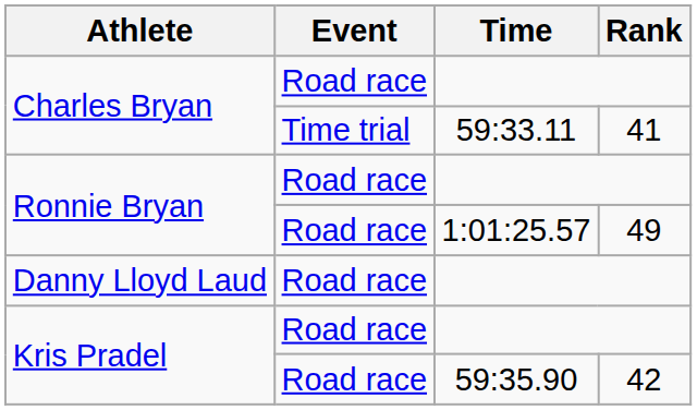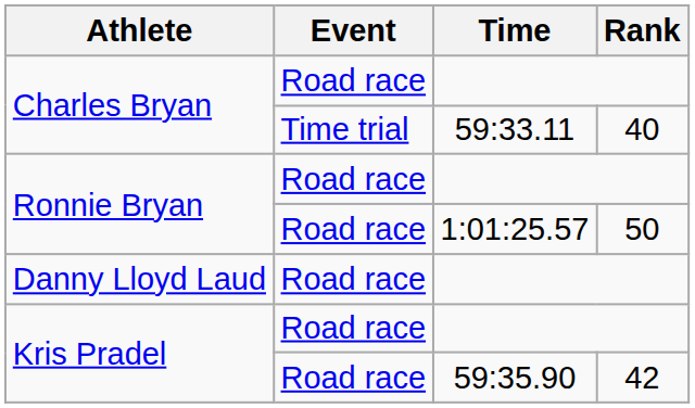Charles Bryan / 59:33.11 | Rank: 41 -> 40
Ronnie Bryan / 1:01:25.57 | Rank: 49 -> 50
